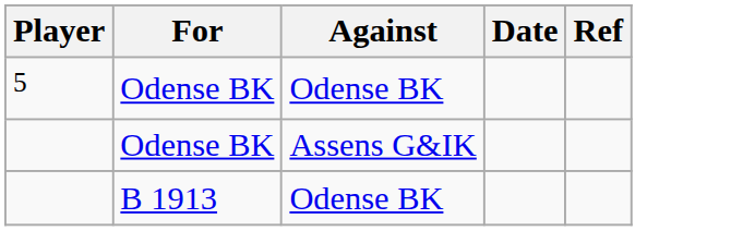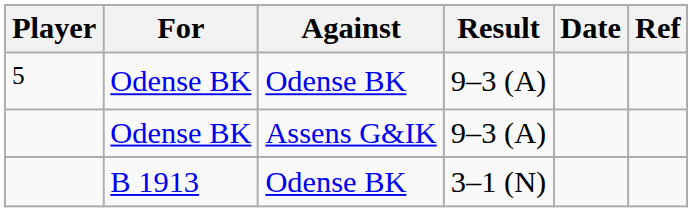+ column: Result | 9–3 (A) | 9–3 (A) | 3–1 (N)
